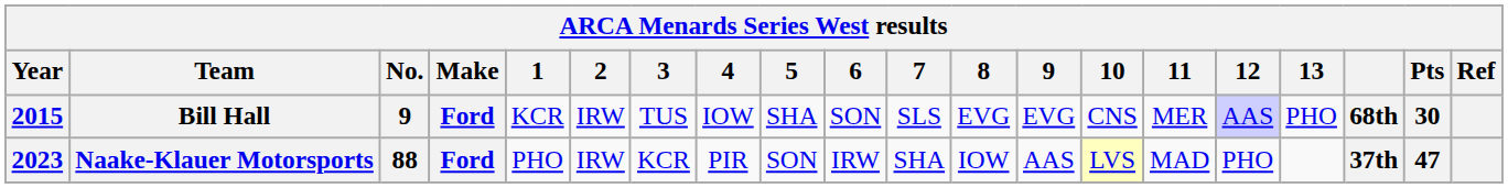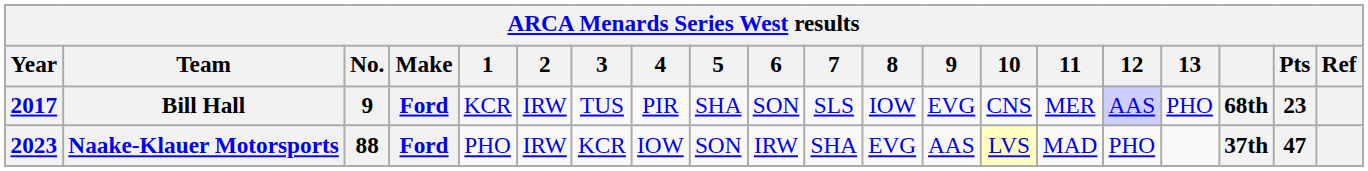Bill Hall | Year: 2015 -> 2017
Bill Hall | 4: IOW -> PIR
Bill Hall | 8: EVG -> IOW
Bill Hall | Pts: 30 -> 23
Naake-Klauer Motorsports | 4: PIR -> IOW
Naake-Klauer Motorsports | 8: IOW -> EVG
